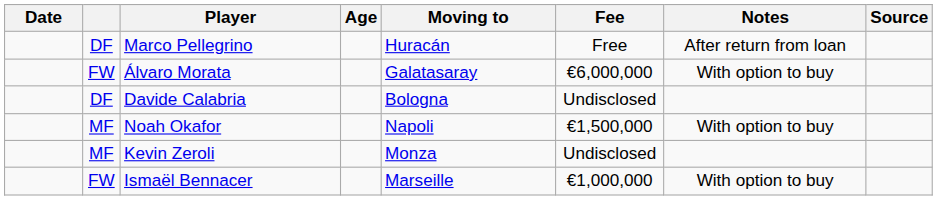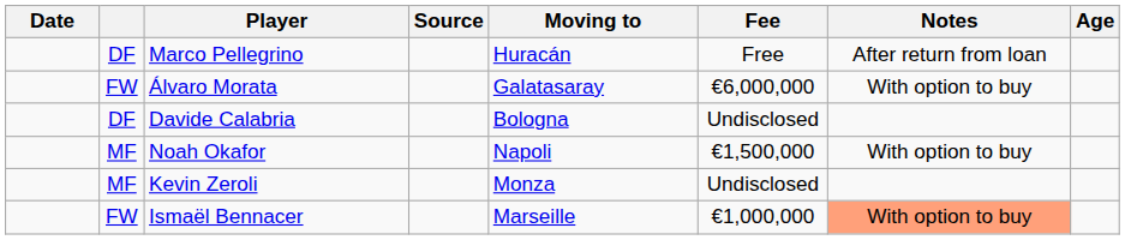columns swapped: Age <-> Source
Ismaël Bennacer | Notes: no background -> lightsalmon background
